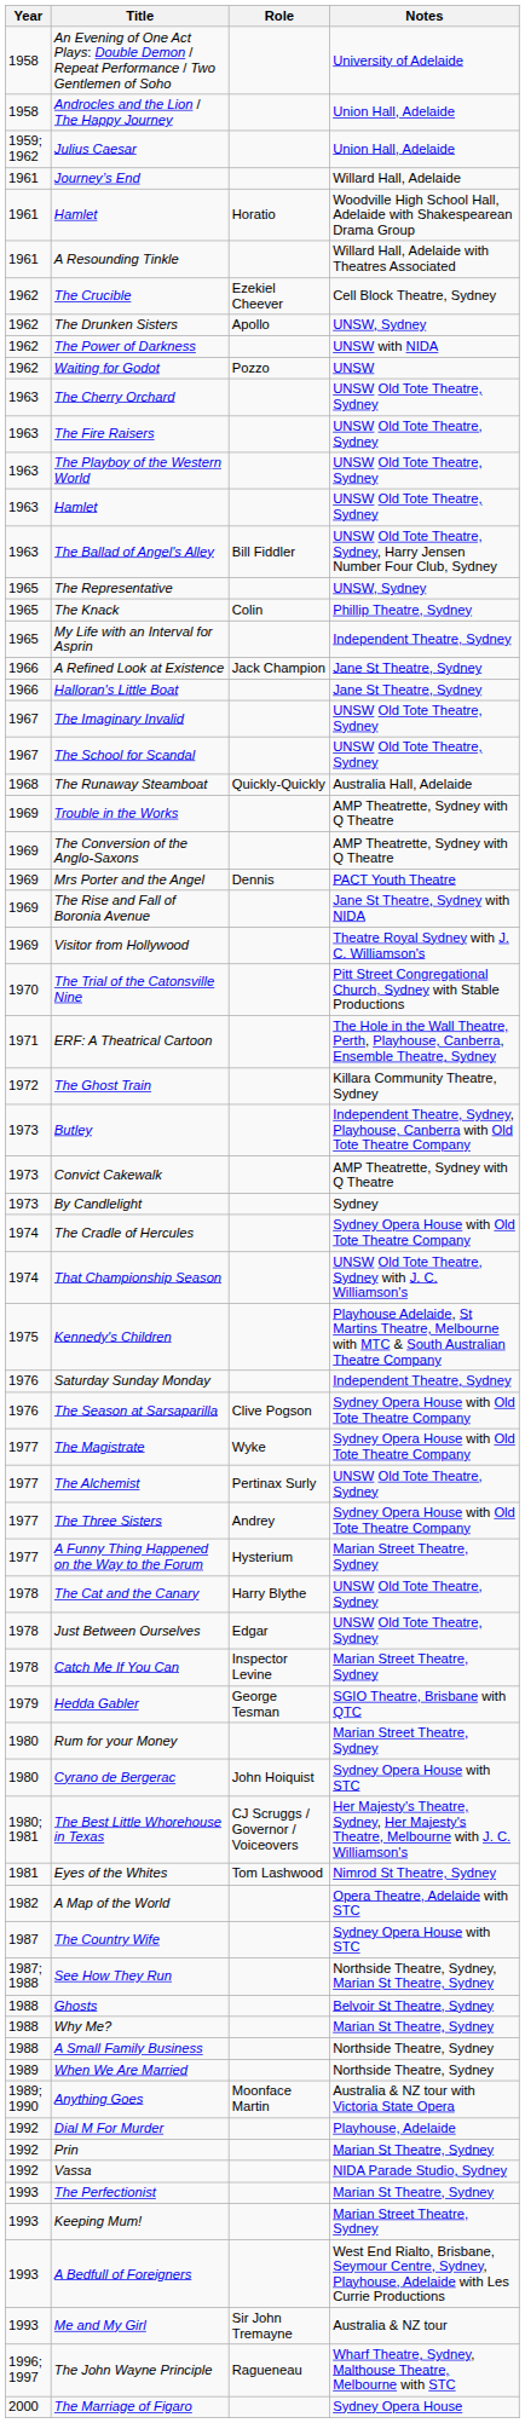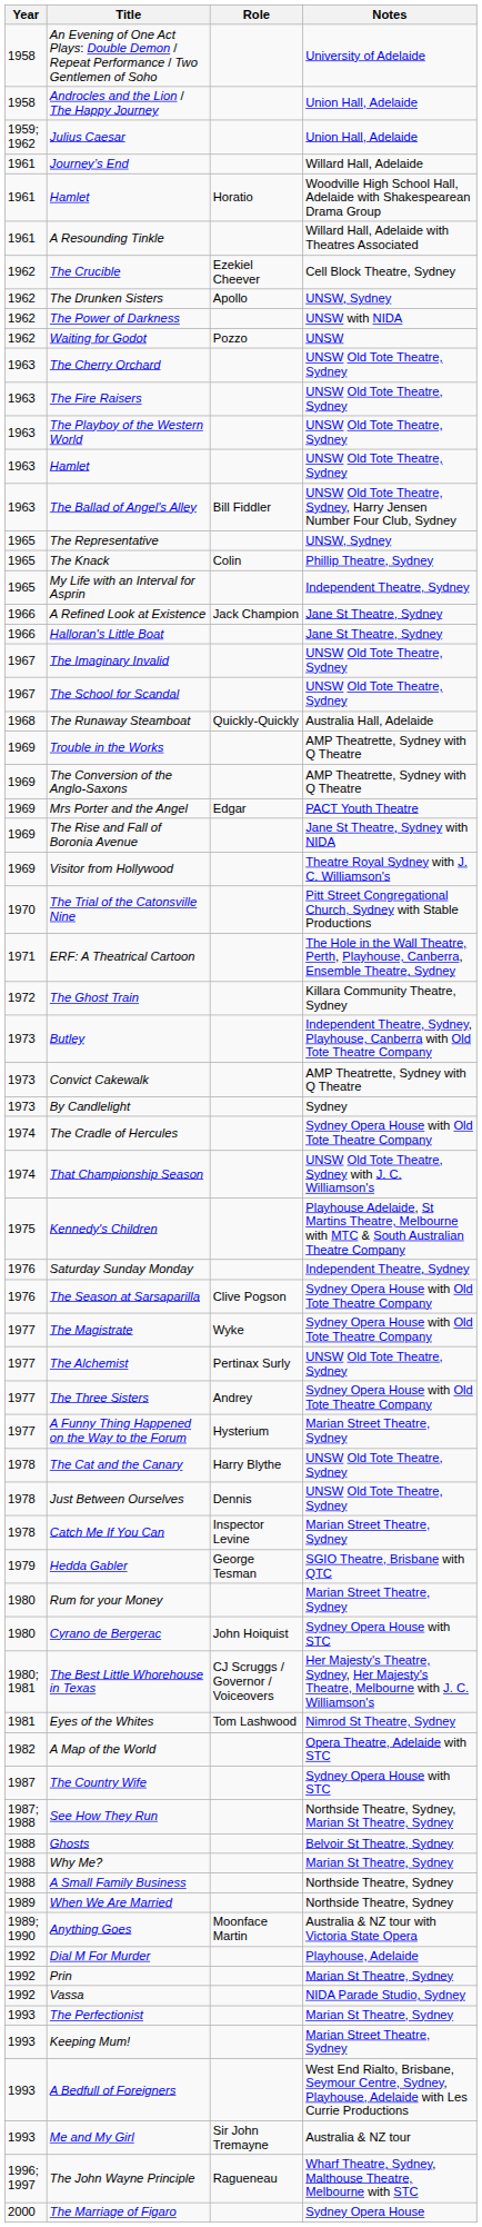Mrs Porter and the Angel | Role: Dennis -> Edgar
Just Between Ourselves | Role: Edgar -> Dennis
